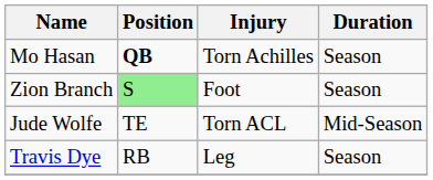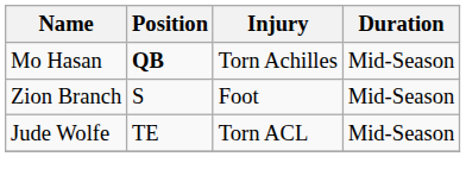Mo Hasan | Duration: Season -> Mid-Season
Zion Branch | Position: lightgreen background -> no background
Zion Branch | Duration: Season -> Mid-Season
- row: Travis Dye | RB | Leg | Season
